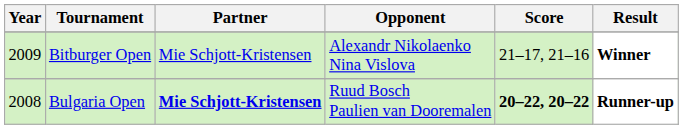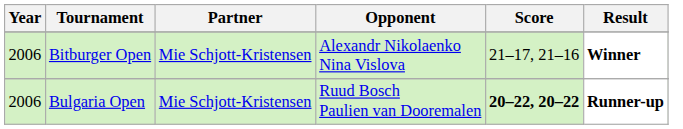Bitburger Open | Year: 2009 -> 2006
Bulgaria Open | Year: 2008 -> 2006
Bulgaria Open | Partner: bold -> normal
